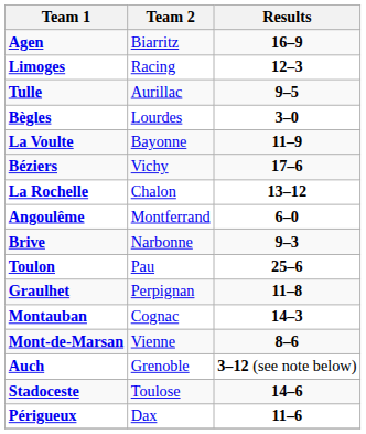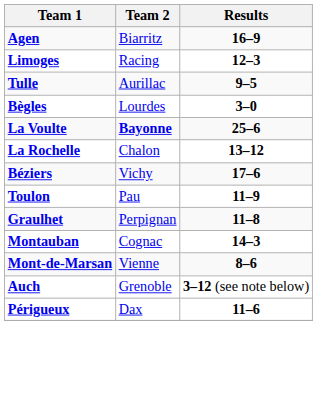La Voulte | Team 2: normal -> bold
La Voulte | Results: 11–9 -> 25–6
rows swapped: La Rochelle <-> Béziers
- row: Angoulême | Montferrand | 6–0
- row: Brive | Narbonne | 9–3
Toulon | Results: 25–6 -> 11–9
- row: Stadoceste | Toulose | 14–6
